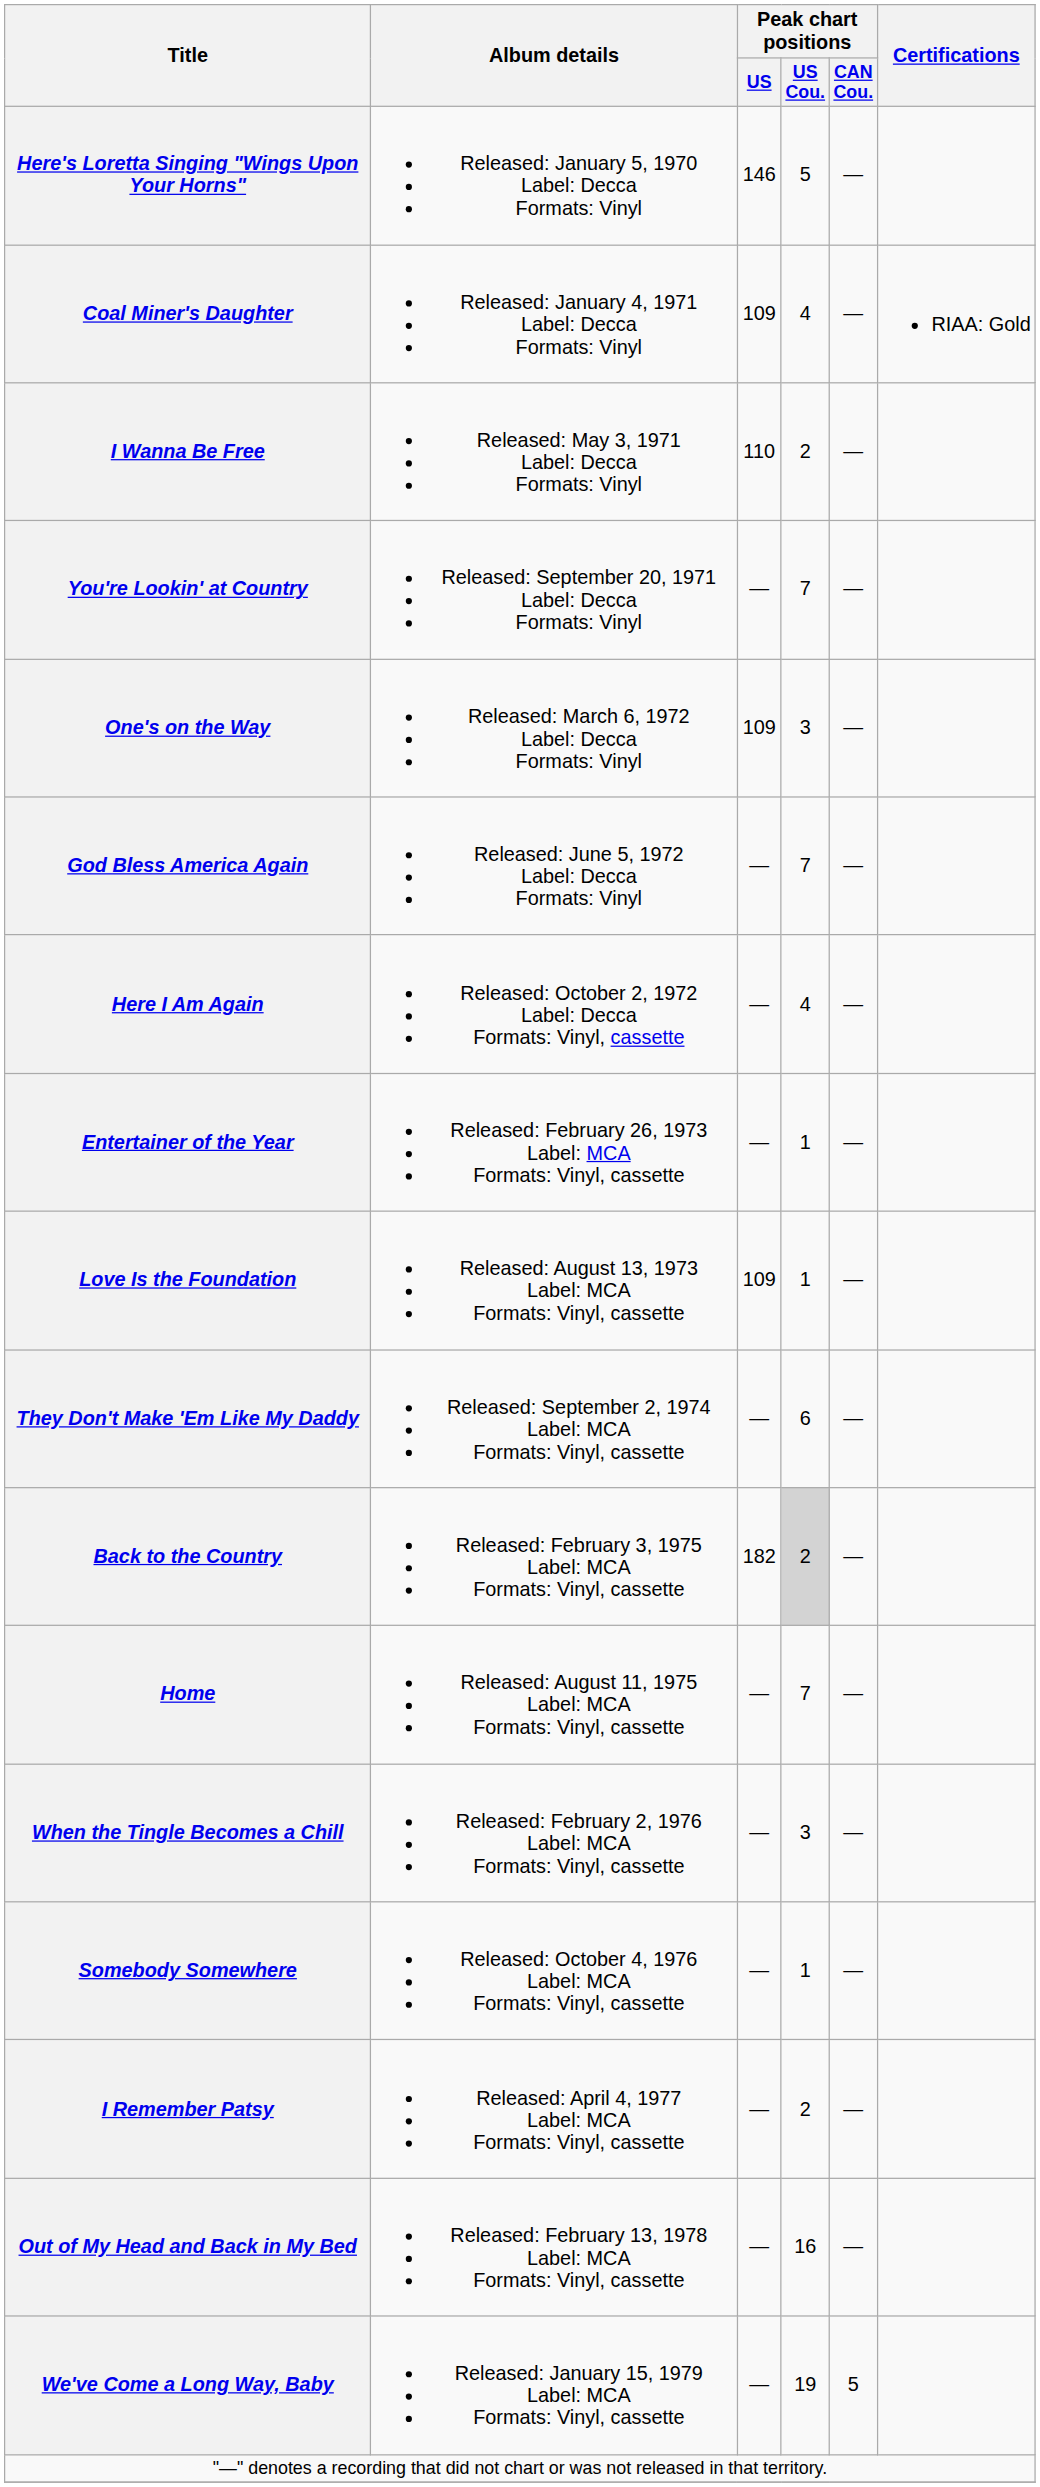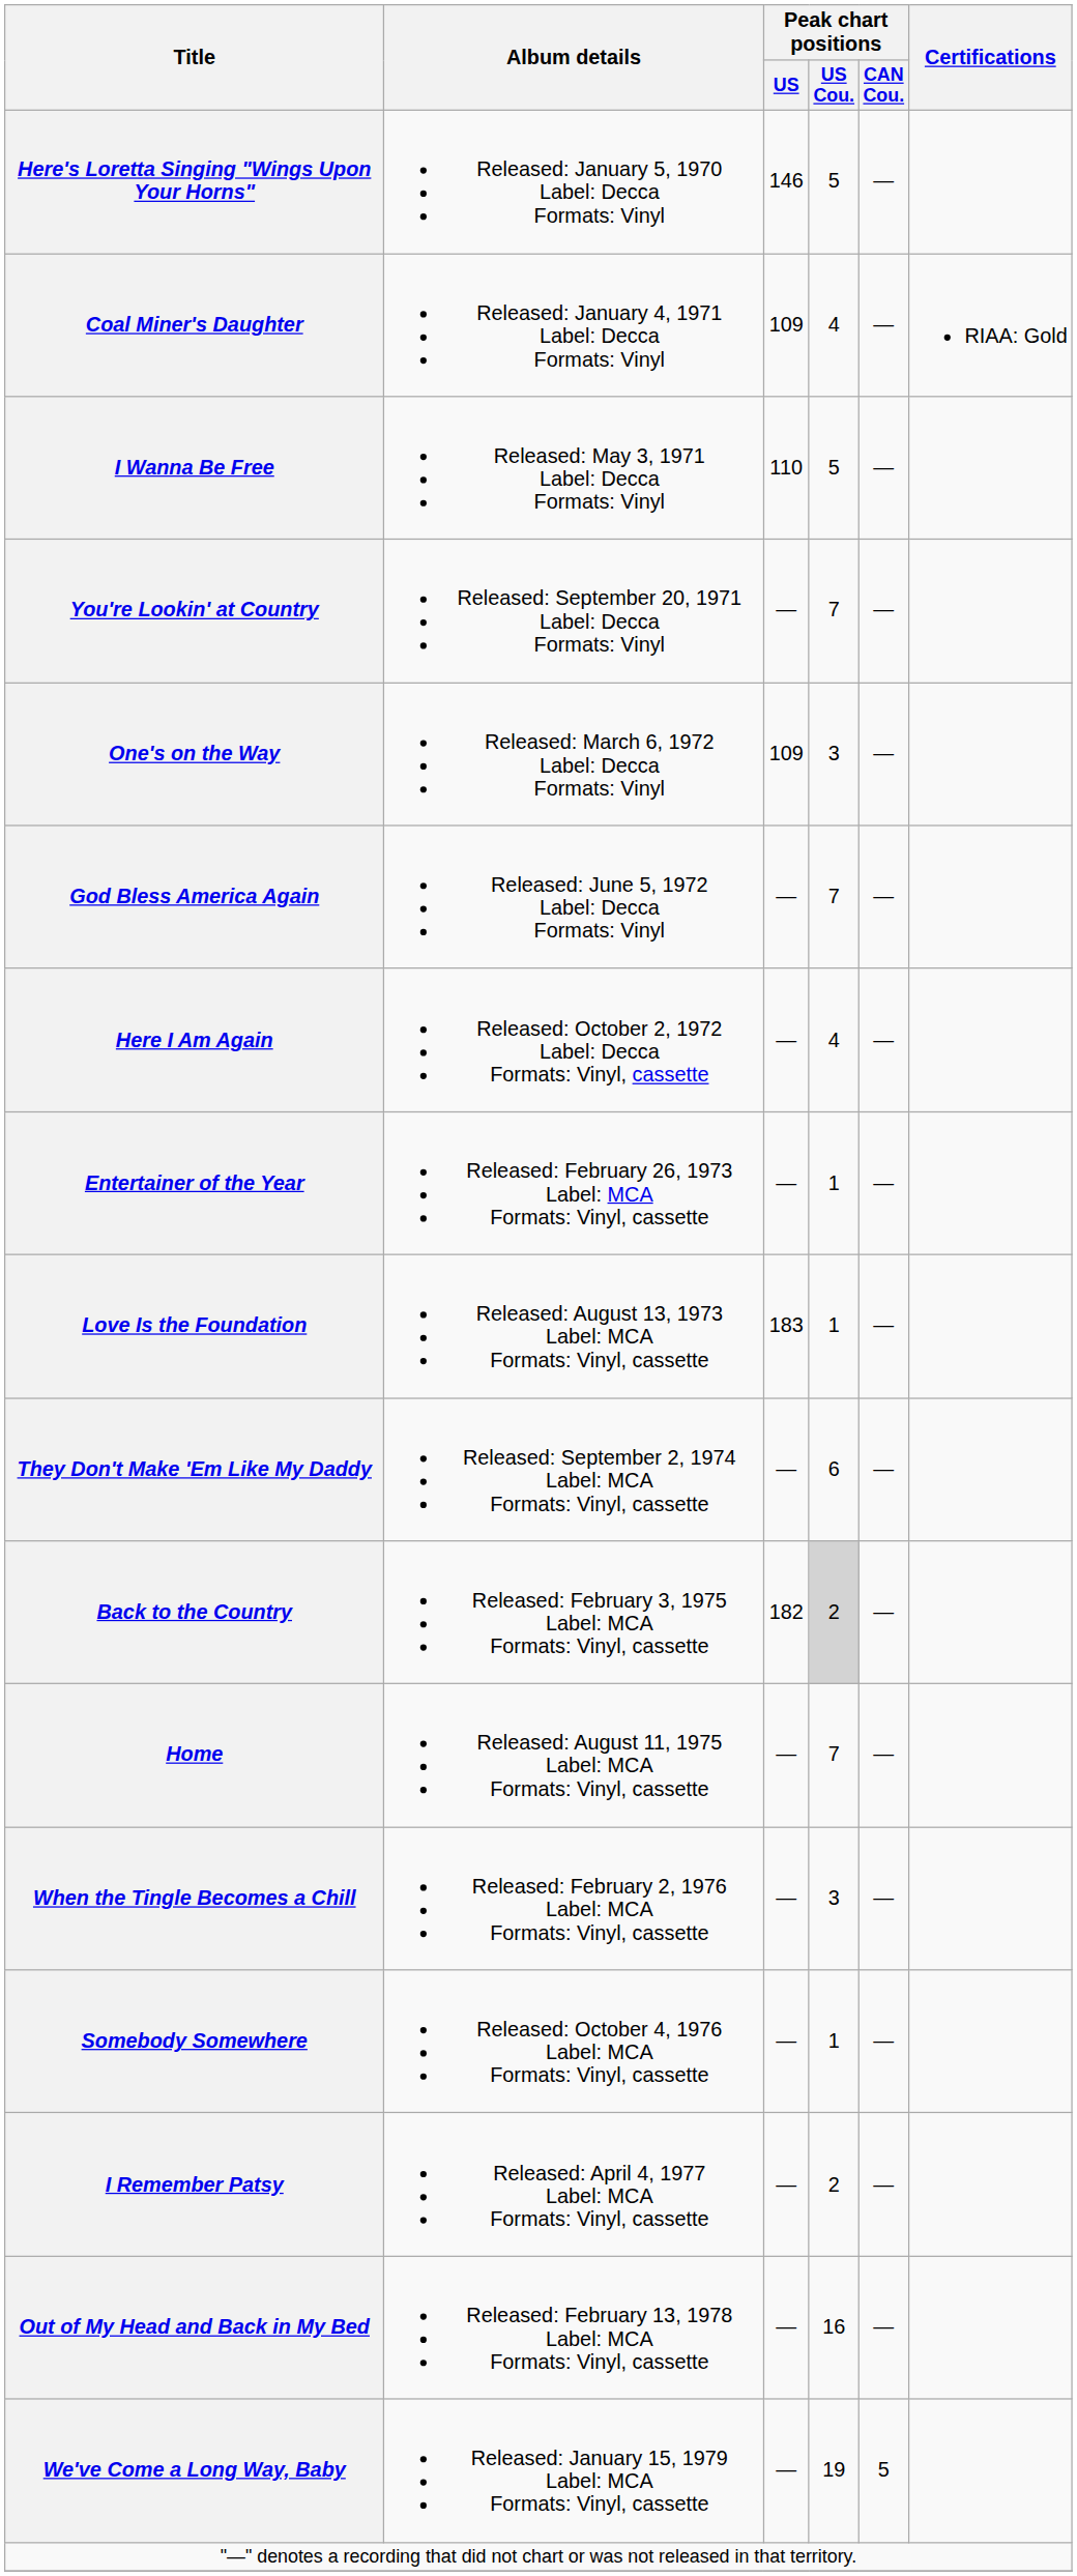I Wanna Be Free | Peak chart positions / US Cou.: 2 -> 5
Love Is the Foundation | Peak chart positions / US: 109 -> 183
